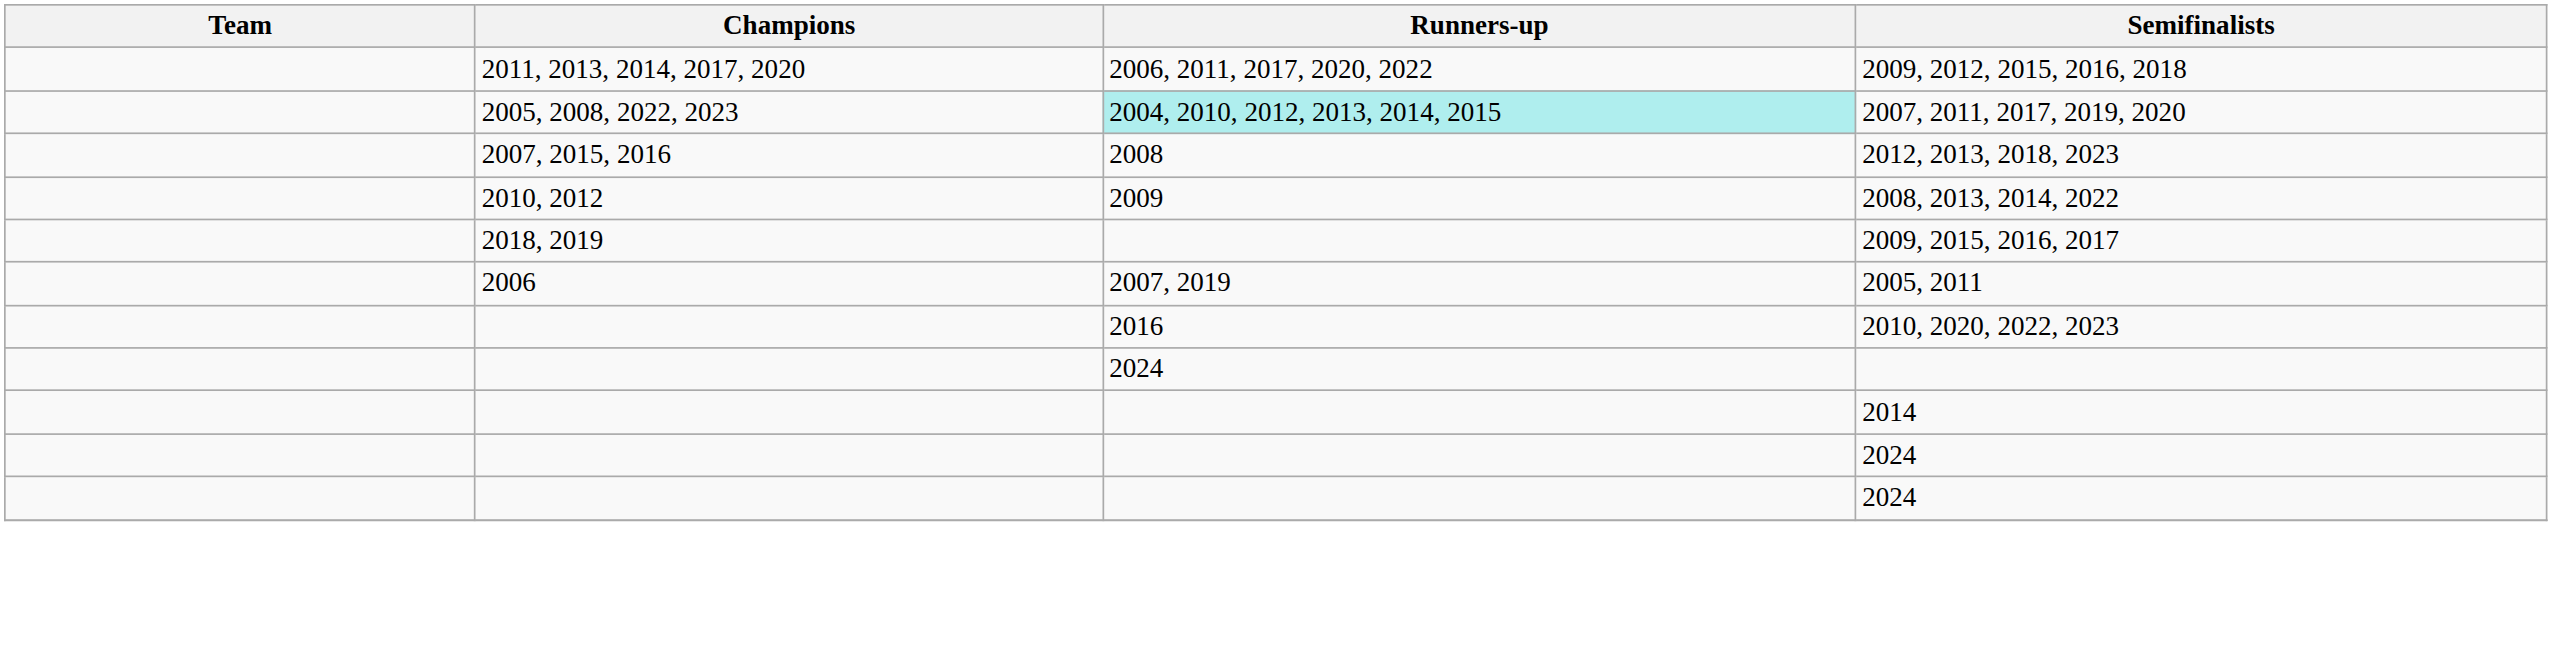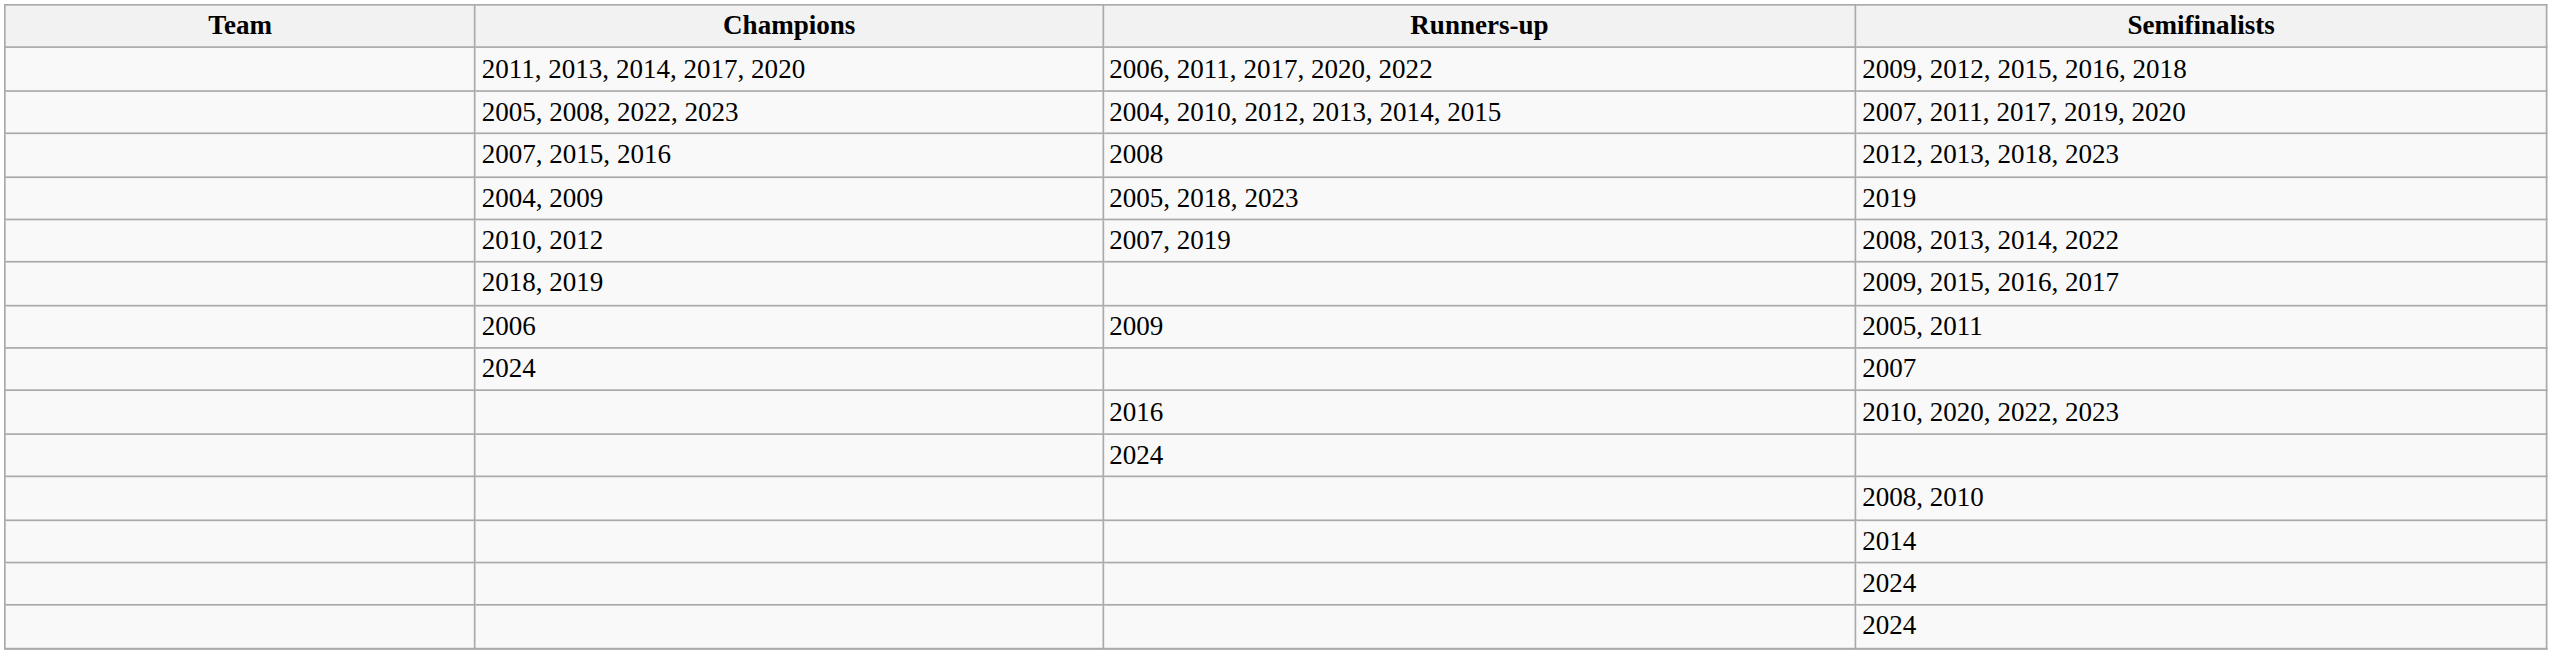2007, 2011, 2017, 2019, 2020 | Runners-up: paleturquoise background -> no background
+ row: 2004, 2009 | 2005, 2018, 2023 | 2019
2008, 2013, 2014, 2022 | Runners-up: 2009 -> 2007, 2019
2005, 2011 | Runners-up: 2007, 2019 -> 2009
+ row: 2024 | 2007
+ row: 2008, 2010
